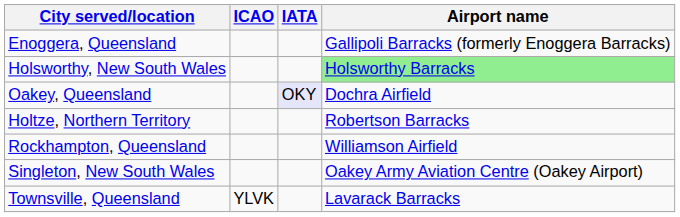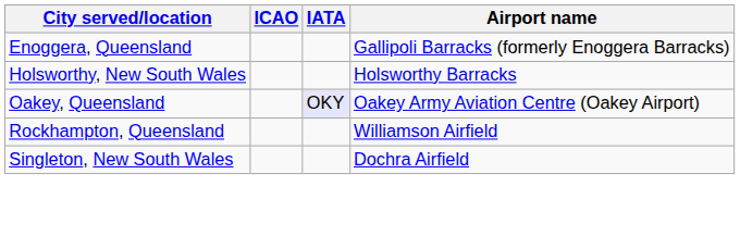Holsworthy, New South Wales | Airport name: lightgreen background -> no background
Oakey, Queensland | Airport name: Dochra Airfield -> Oakey Army Aviation Centre (Oakey Airport)
- row: Holtze, Northern Territory | Robertson Barracks
Singleton, New South Wales | Airport name: Oakey Army Aviation Centre (Oakey Airport) -> Dochra Airfield
- row: Townsville, Queensland | YLVK | Lavarack Barracks
